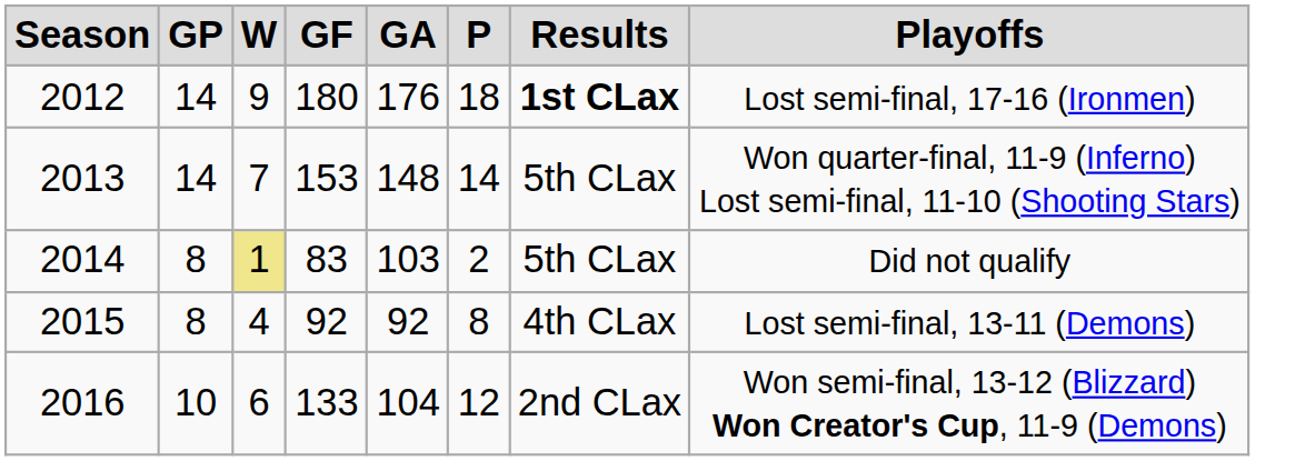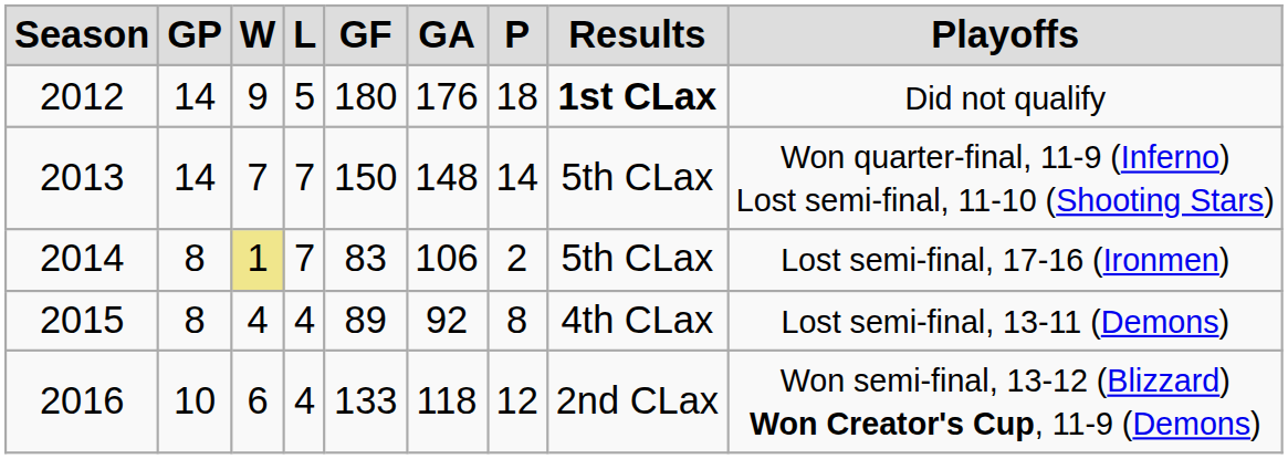+ column: L | 5 | 7 | 7 | 4 | 4
2012 | Playoffs: Lost semi-final, 17-16 (Ironmen) -> Did not qualify
2013 | GF: 153 -> 150
2014 | GA: 103 -> 106
2014 | Playoffs: Did not qualify -> Lost semi-final, 17-16 (Ironmen)
2015 | GF: 92 -> 89
2016 | GA: 104 -> 118
